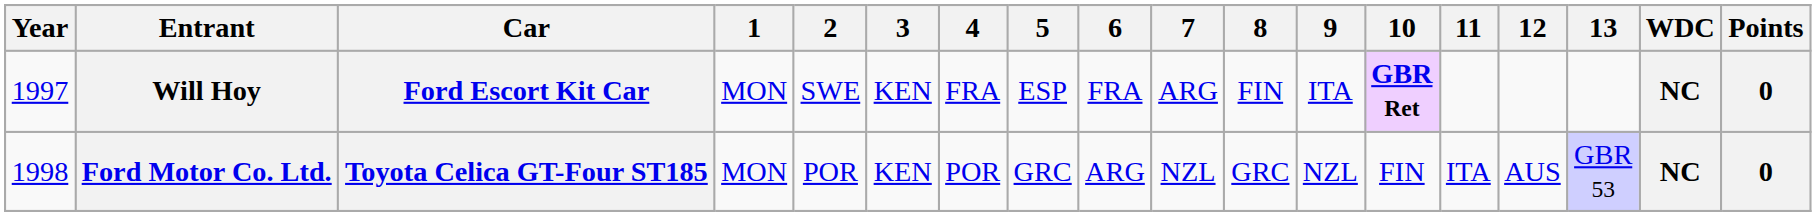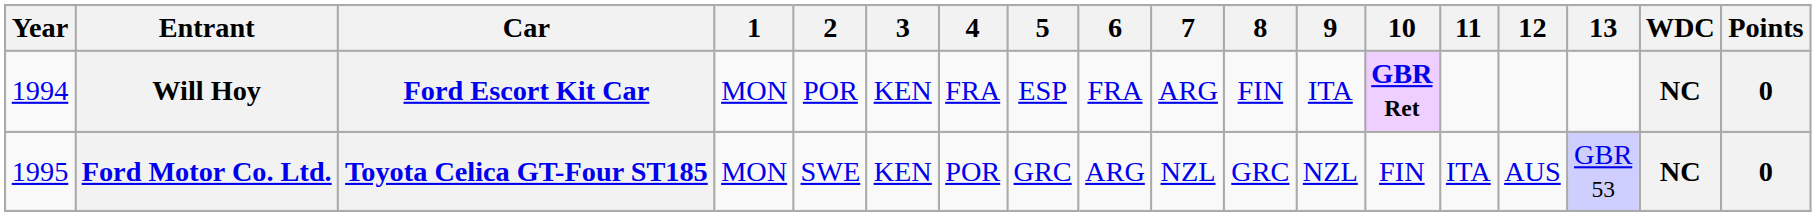Will Hoy | Year: 1997 -> 1994
Will Hoy | 2: SWE -> POR
Ford Motor Co. Ltd. | Year: 1998 -> 1995
Ford Motor Co. Ltd. | 2: POR -> SWE
